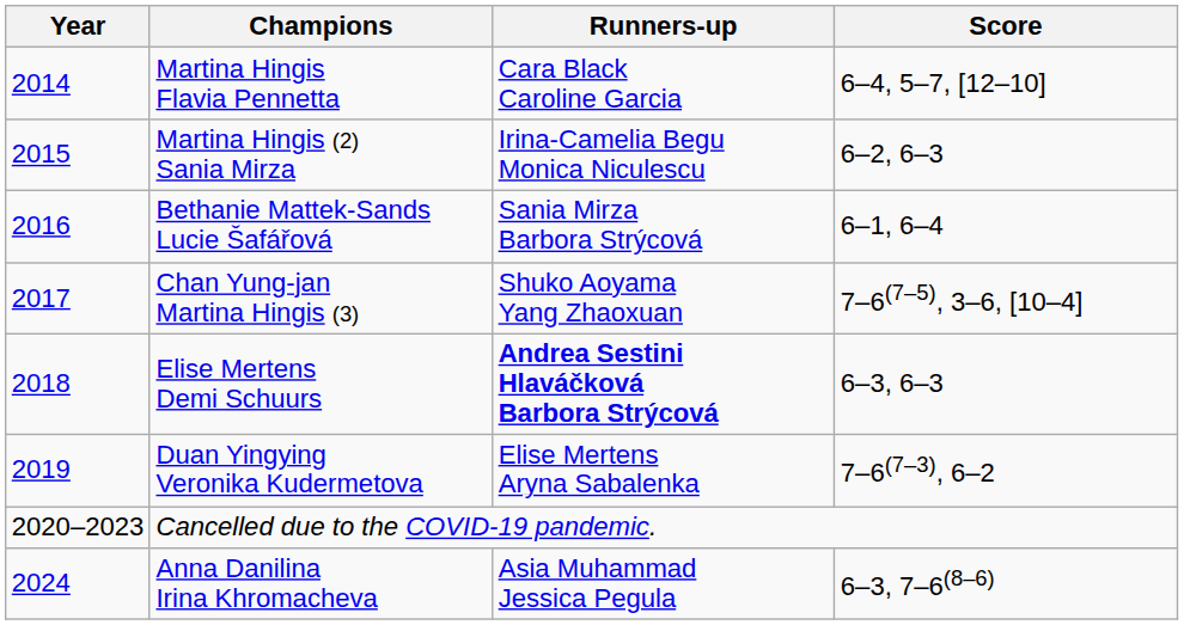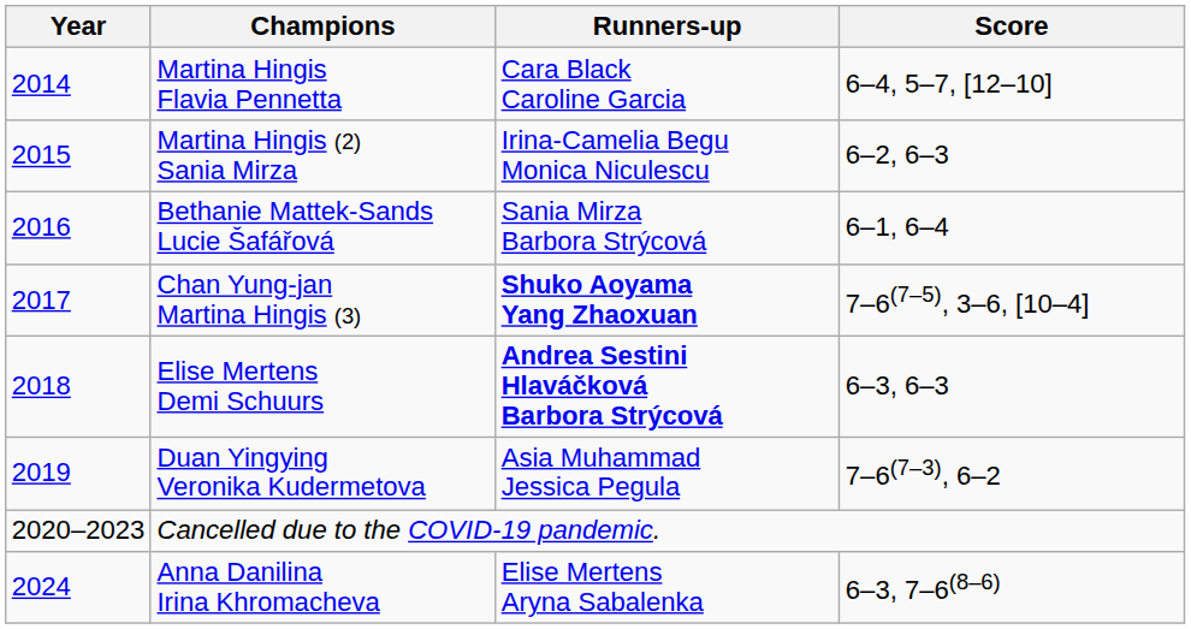Chan Yung-jan Martina Hingis (3) | Runners-up: normal -> bold
Duan Yingying Veronika Kudermetova | Runners-up: Elise Mertens Aryna Sabalenka -> Asia Muhammad Jessica Pegula
Anna Danilina Irina Khromacheva | Runners-up: Asia Muhammad Jessica Pegula -> Elise Mertens Aryna Sabalenka
